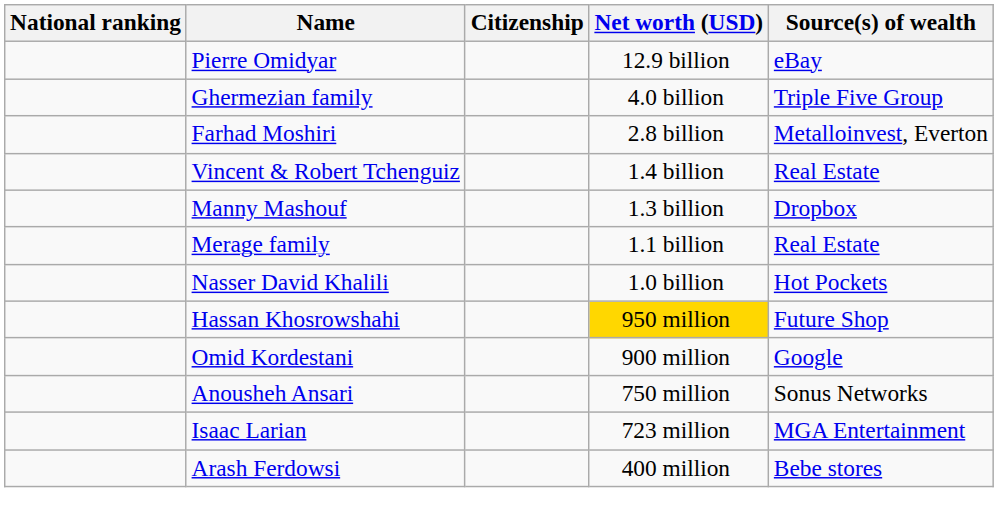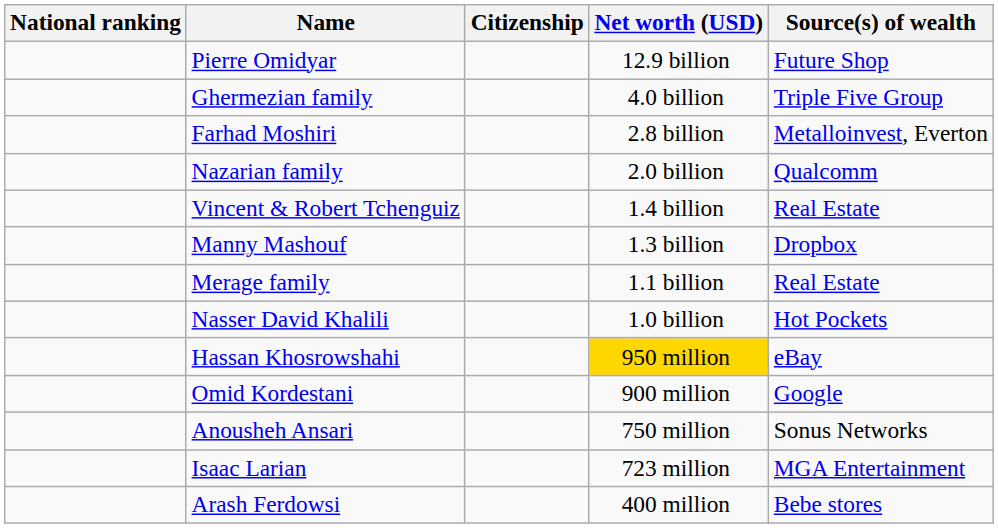Pierre Omidyar | Source(s) of wealth: eBay -> Future Shop
+ row: Nazarian family | 2.0 billion | Qualcomm
Hassan Khosrowshahi | Source(s) of wealth: Future Shop -> eBay
